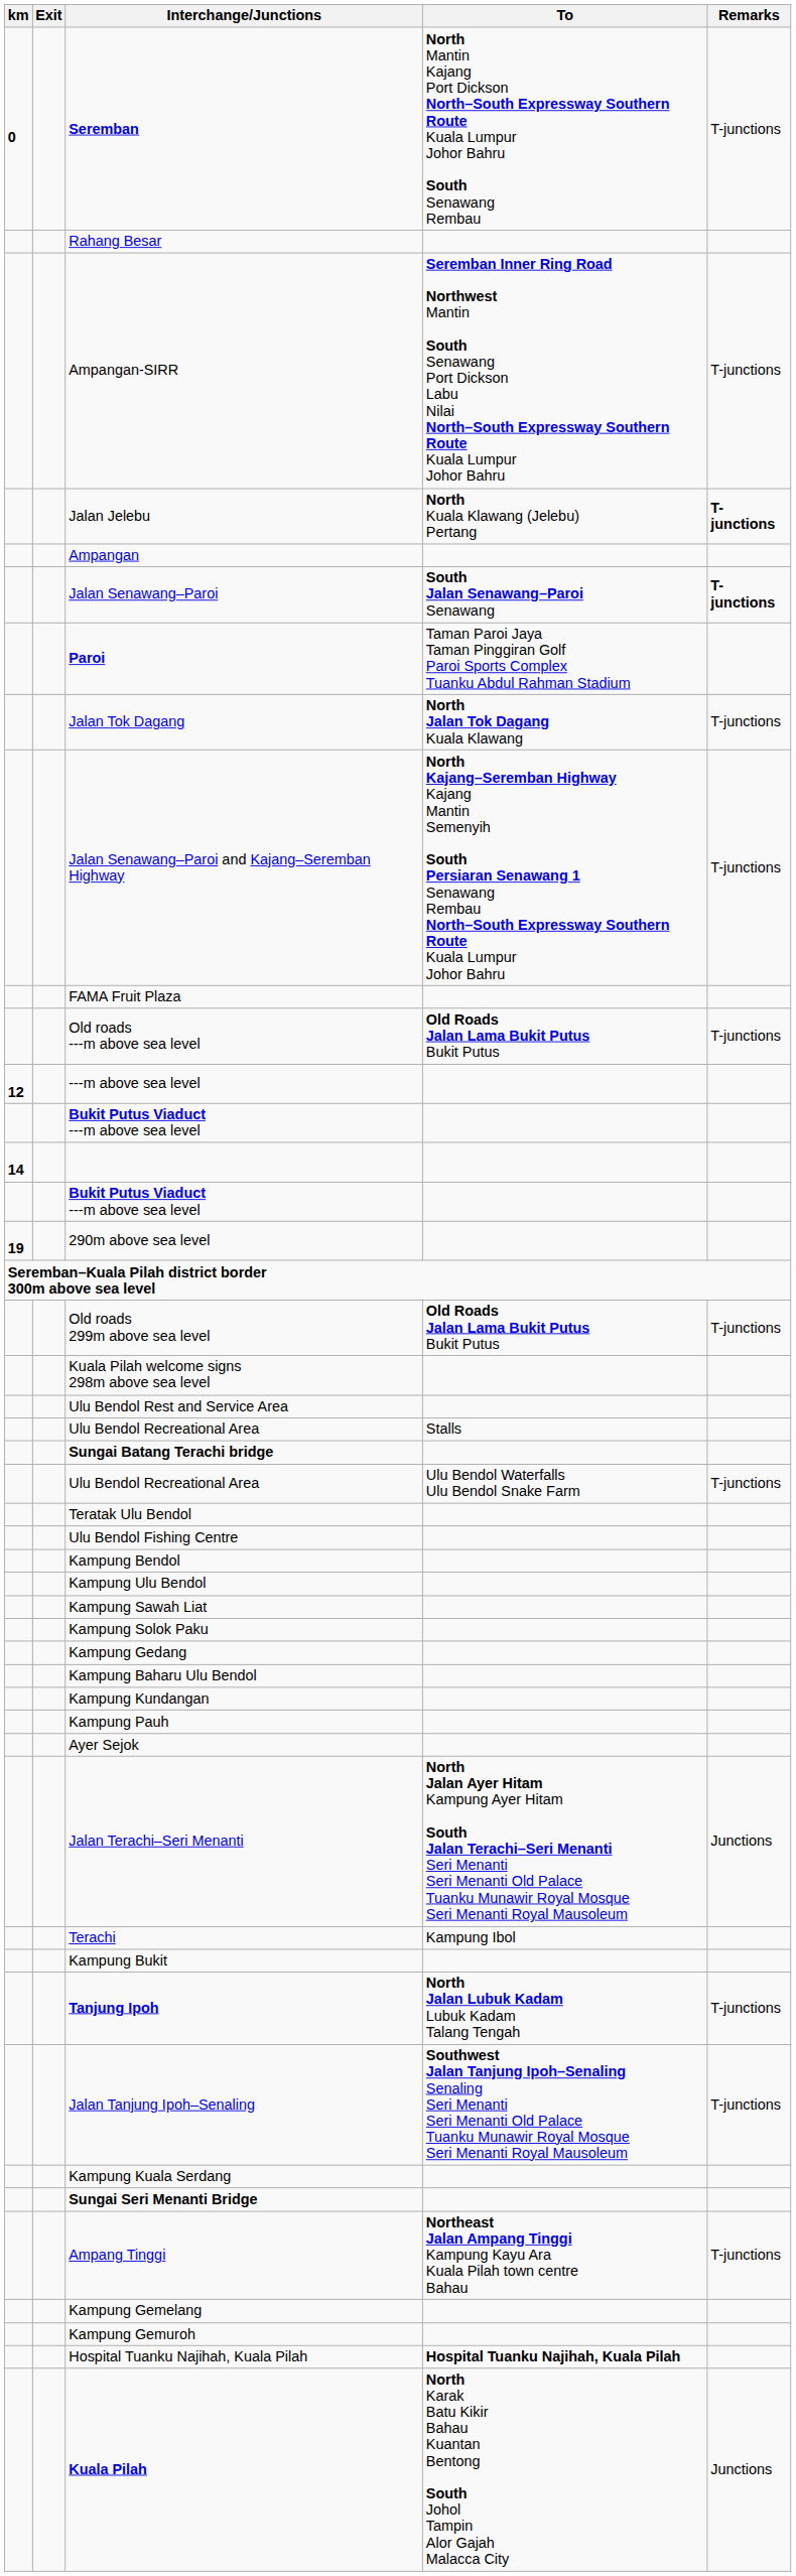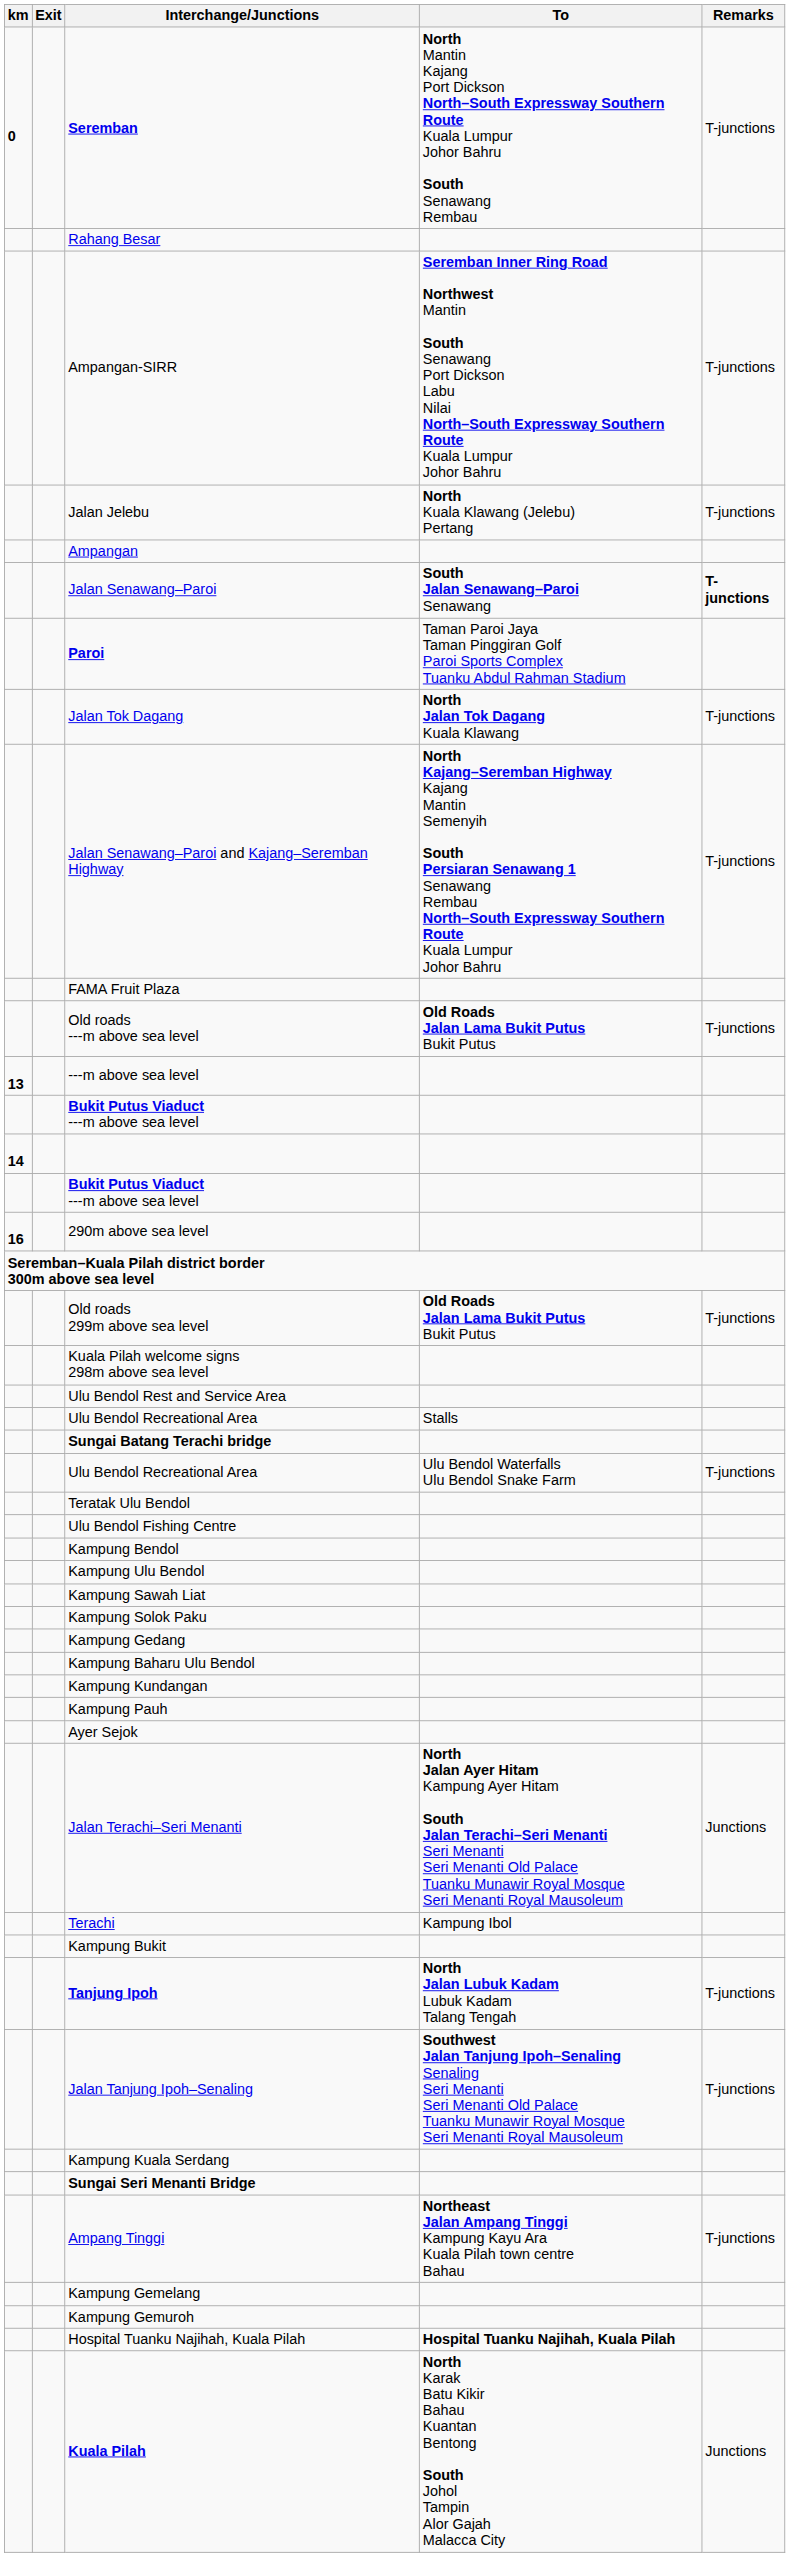Jalan Jelebu | Remarks: bold -> normal
---m above sea level | km: 12 -> 13
290m above sea level | km: 19 -> 16
